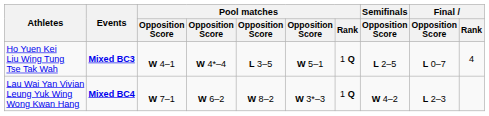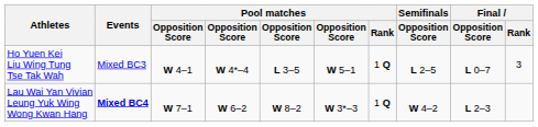Ho Yuen Kei Liu Wing Tung Tse Tak Wah | Events: bold -> normal
Ho Yuen Kei Liu Wing Tung Tse Tak Wah | Final / Rank: 4 -> 3
